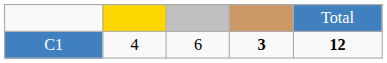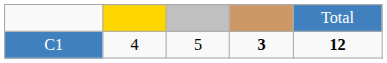C1 | column 3: 6 -> 5
